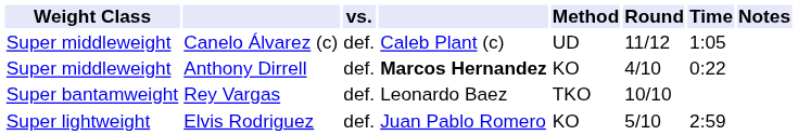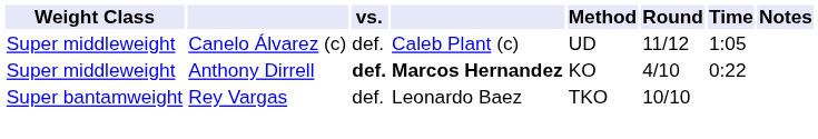Anthony Dirrell | vs.: normal -> bold
- row: Super lightweight | Elvis Rodriguez | def. | Juan Pablo Romero | KO | 5/10 | 2:59
